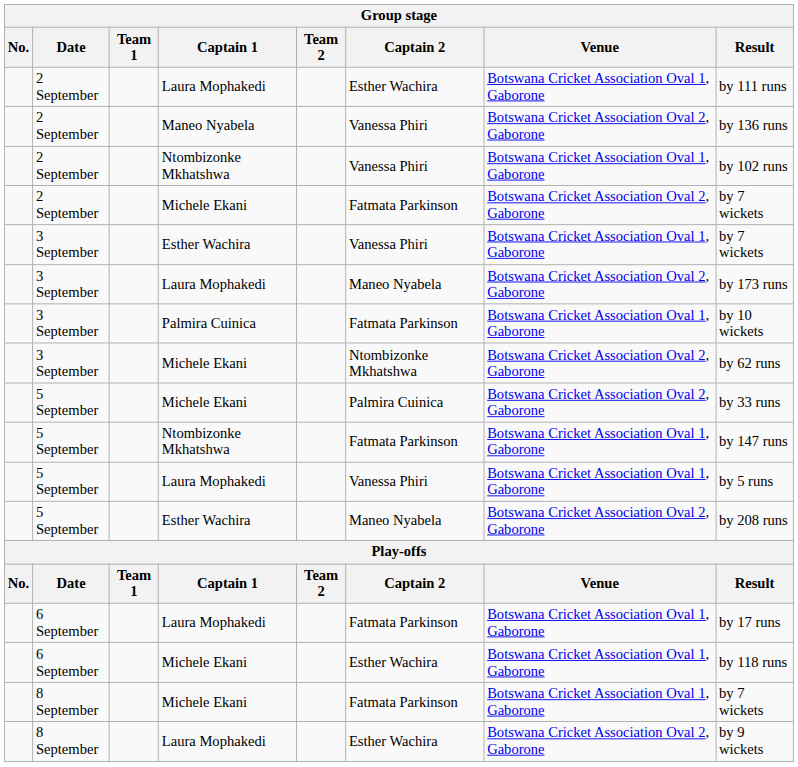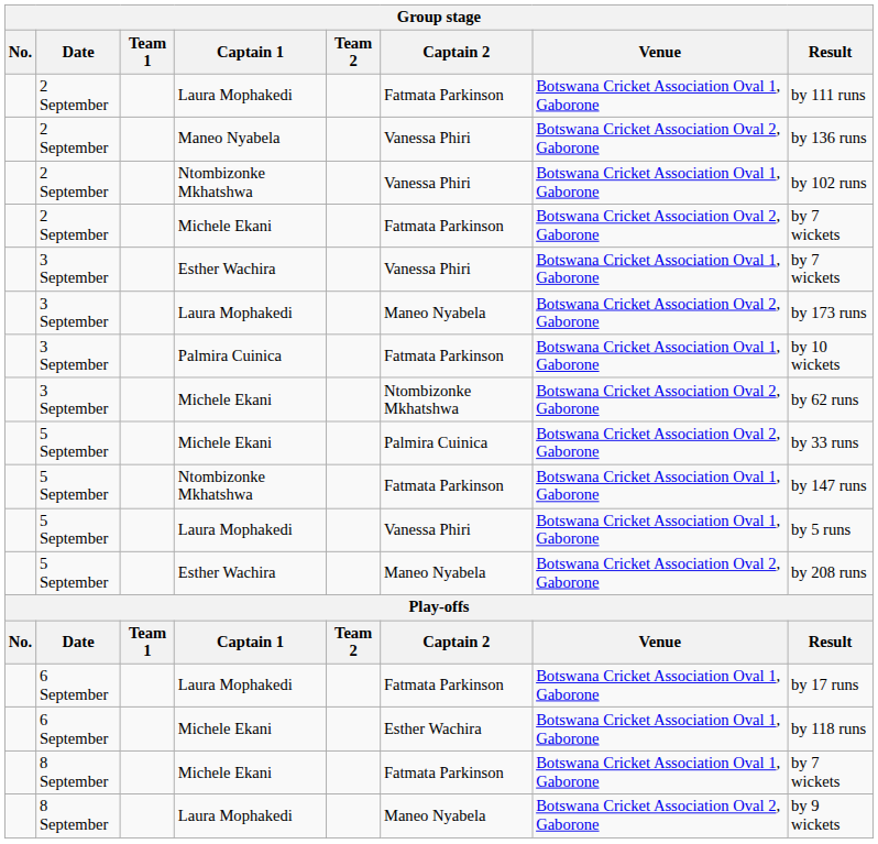2 September / Laura Mophakedi | Captain 2: Esther Wachira -> Fatmata Parkinson
8 September / Laura Mophakedi | Captain 2: Esther Wachira -> Maneo Nyabela
